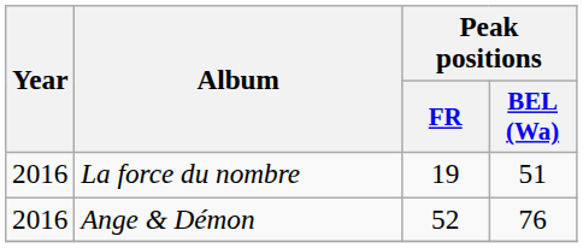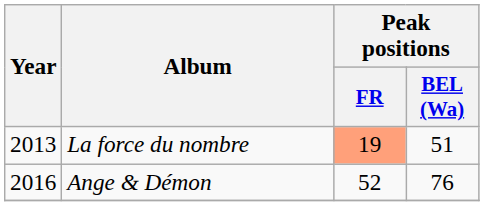La force du nombre | Year: 2016 -> 2013
La force du nombre | Peak positions / FR: no background -> lightsalmon background
